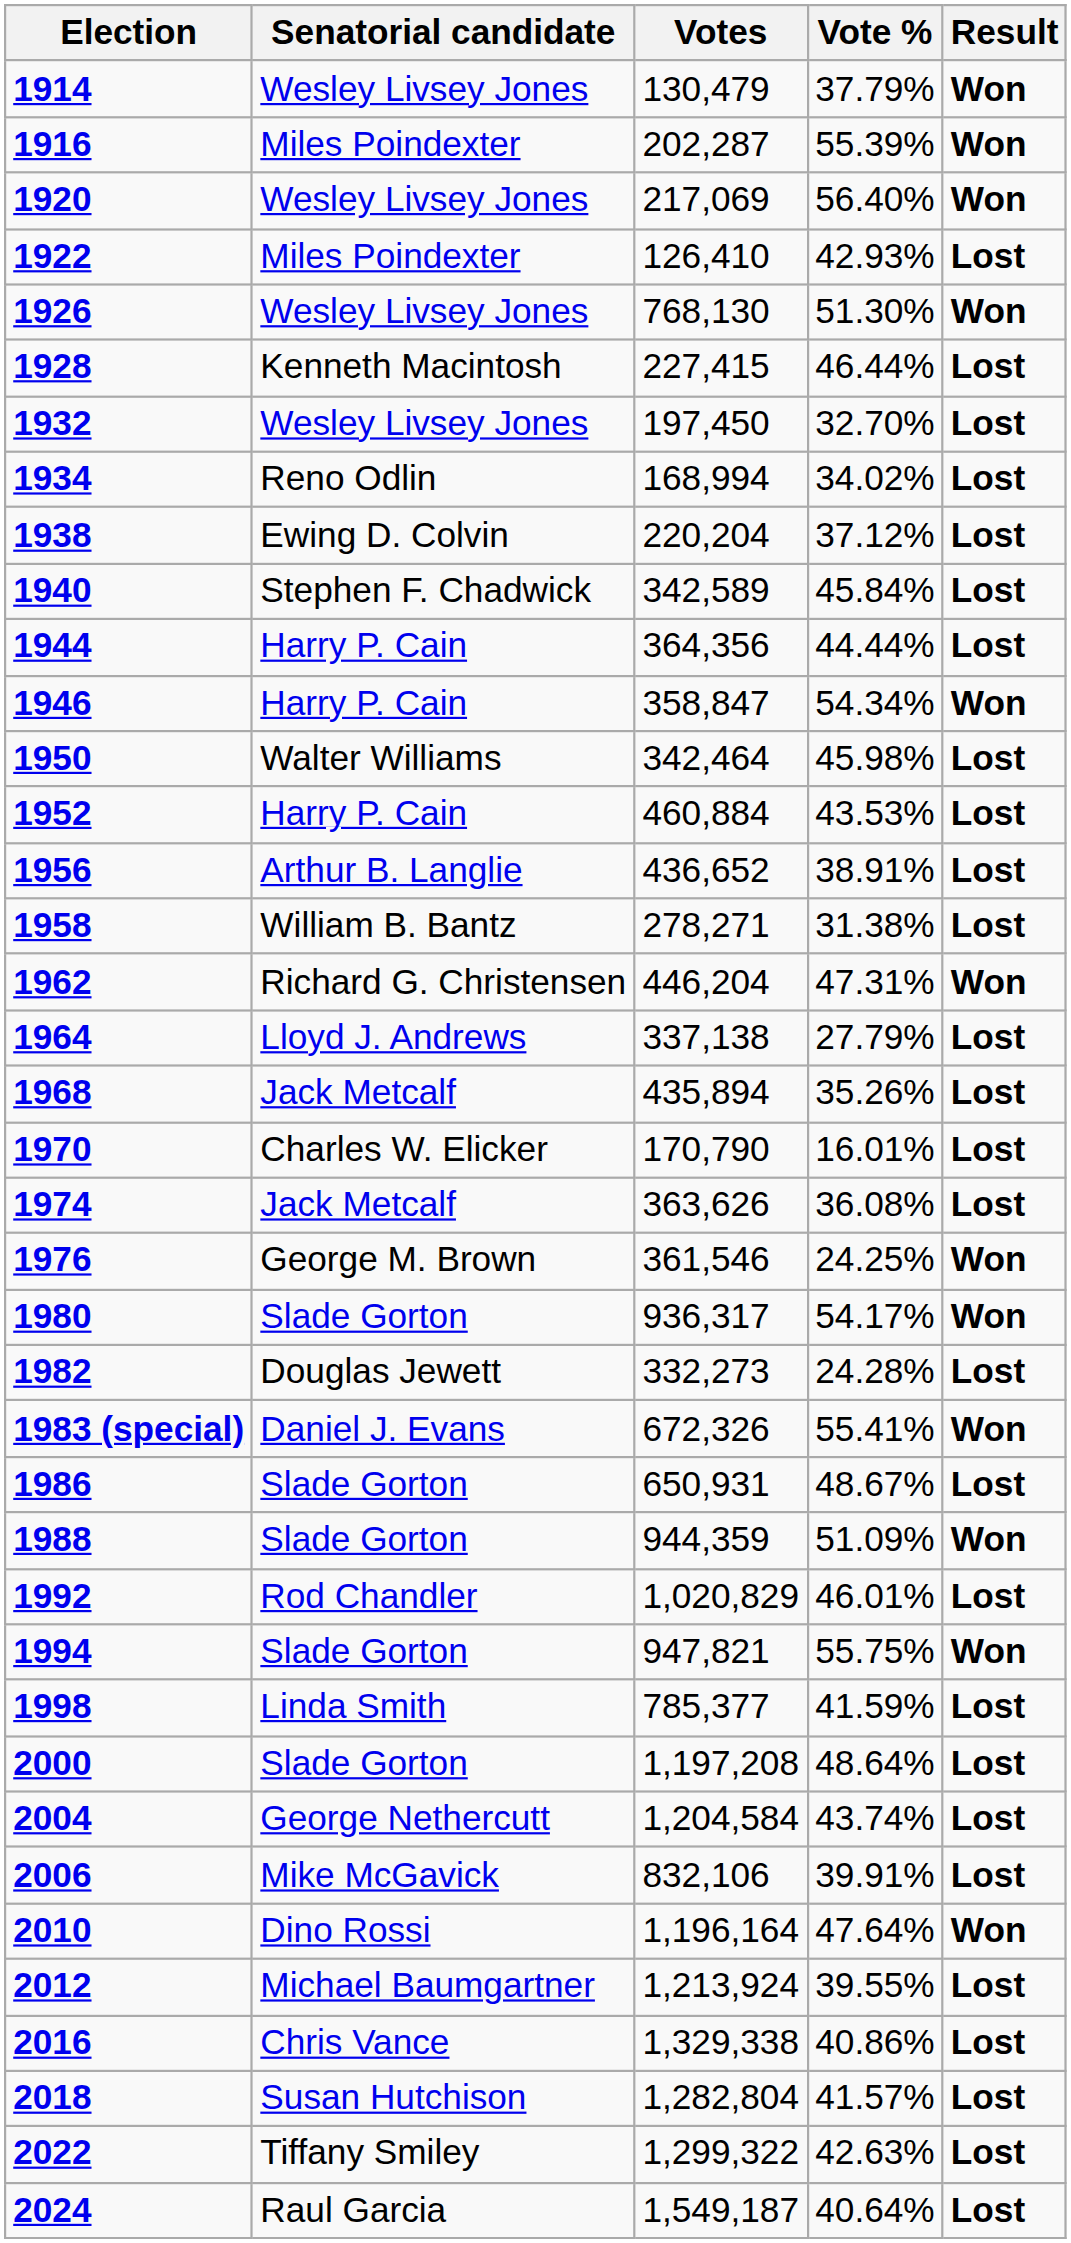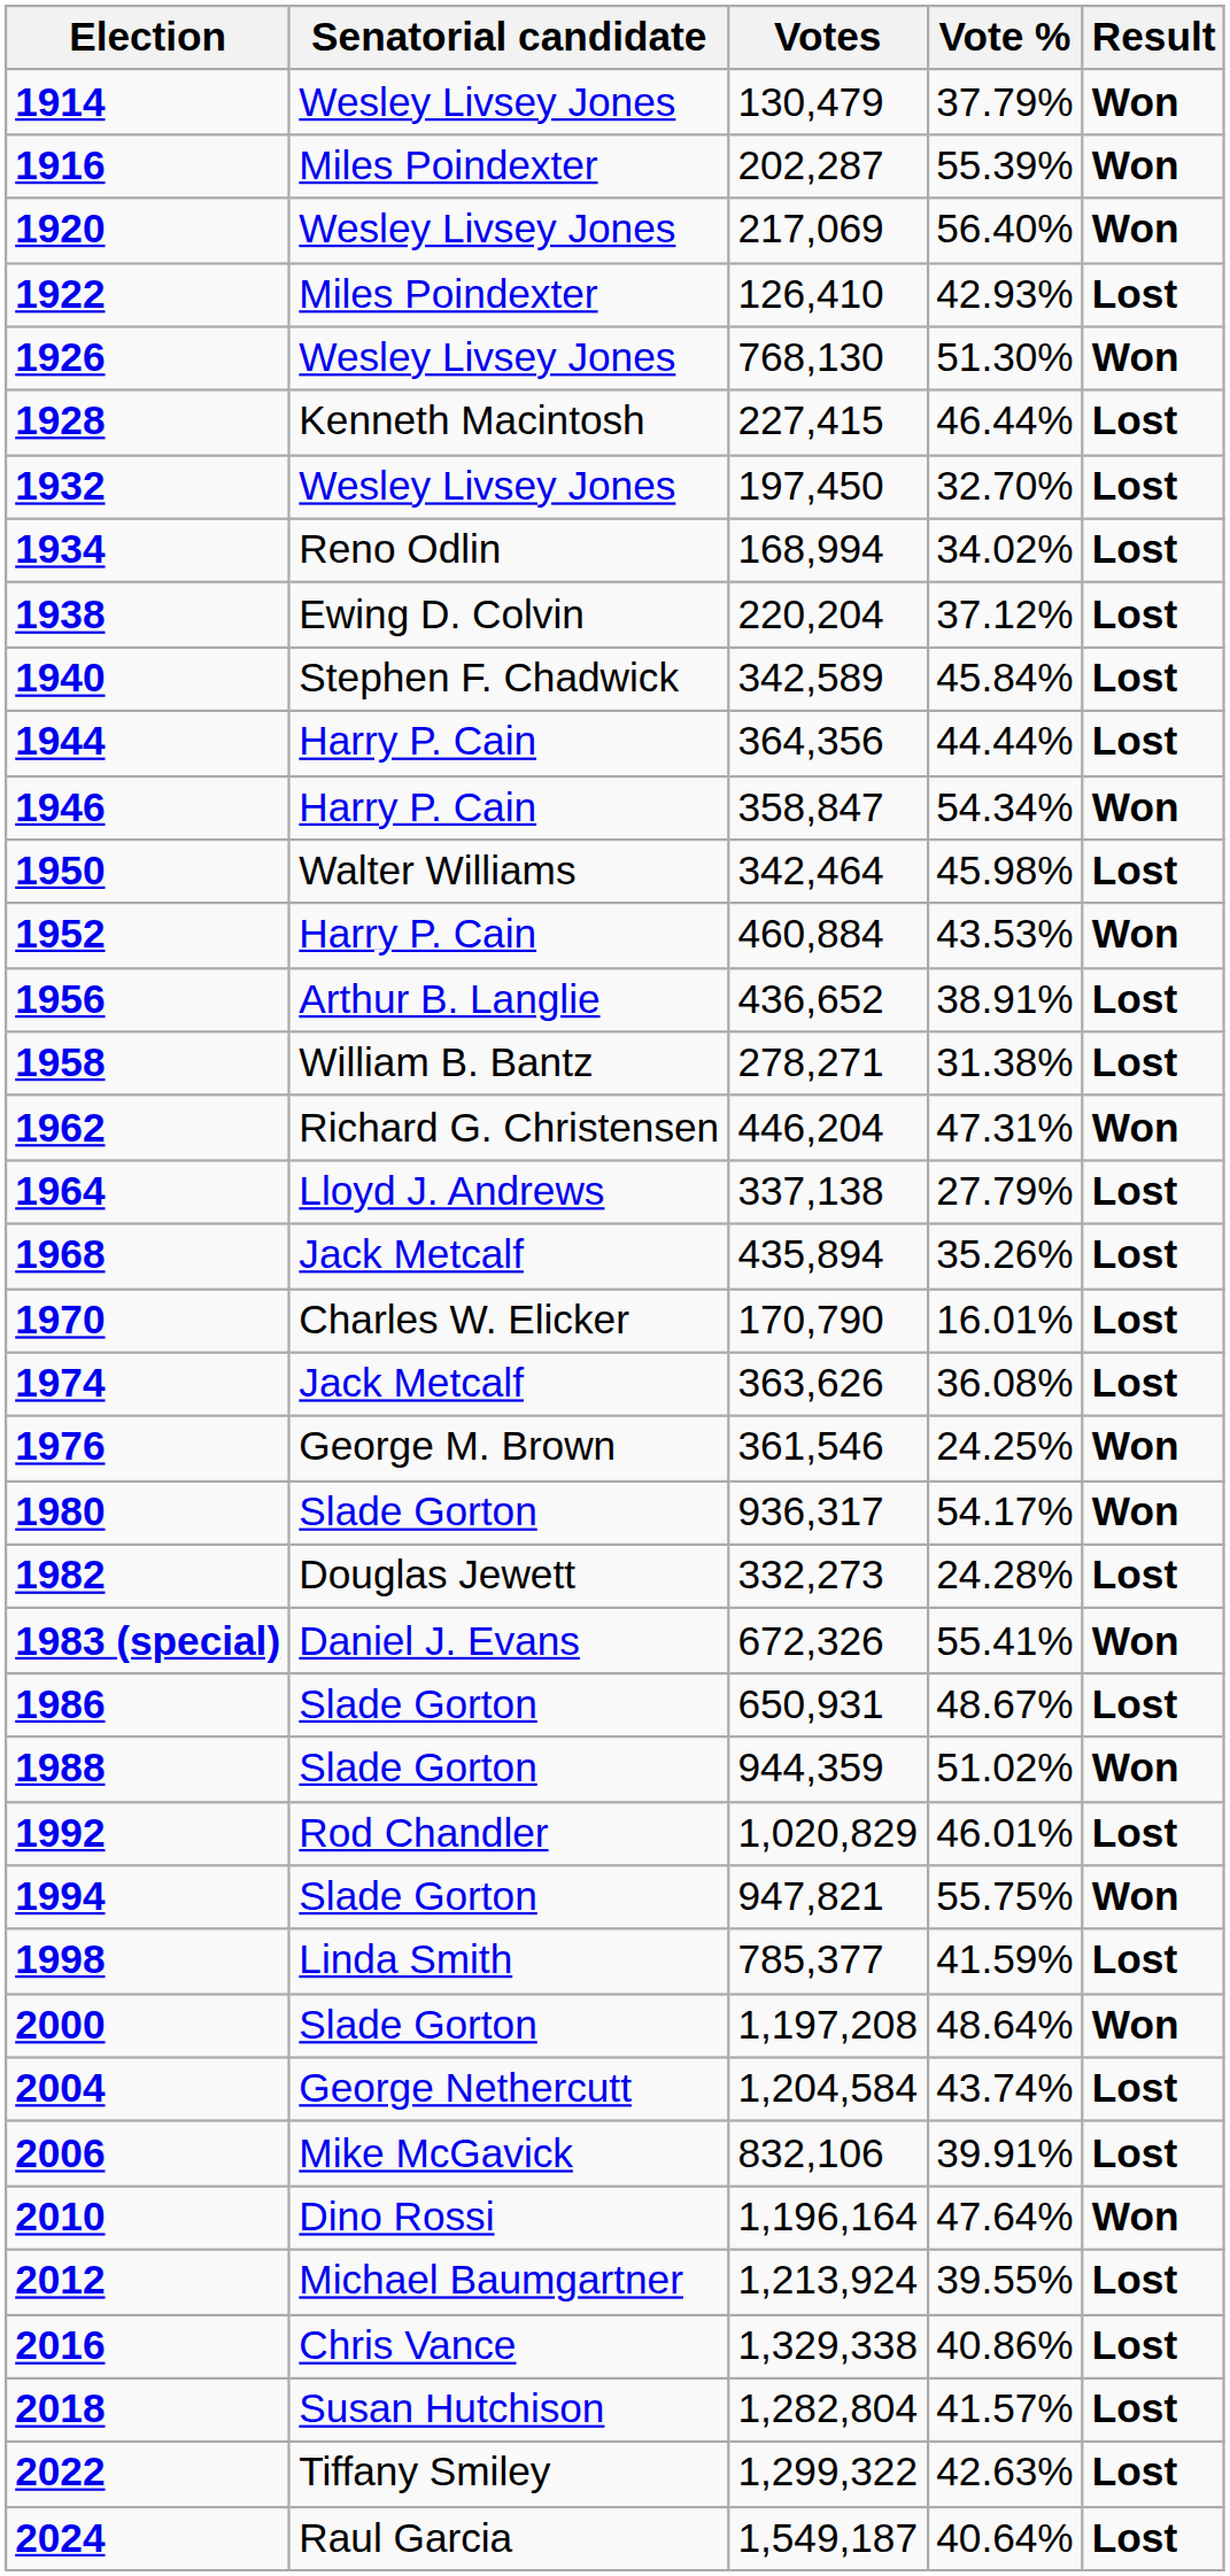1952 | Result: Lost -> Won
1988 | Vote %: 51.09% -> 51.02%
2000 | Result: Lost -> Won
